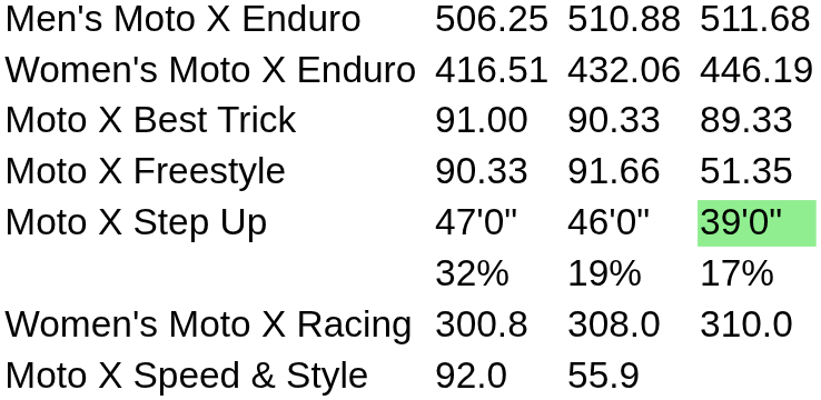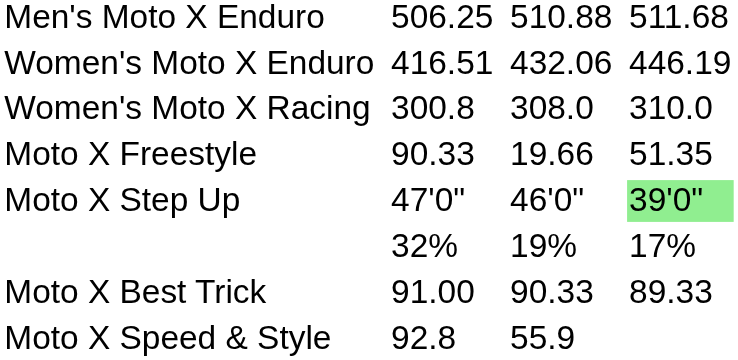rows swapped: Women's Moto X Racing <-> Moto X Best Trick
Moto X Freestyle | column 5: 91.66 -> 19.66
Moto X Speed & Style | column 3: 92.0 -> 92.8
